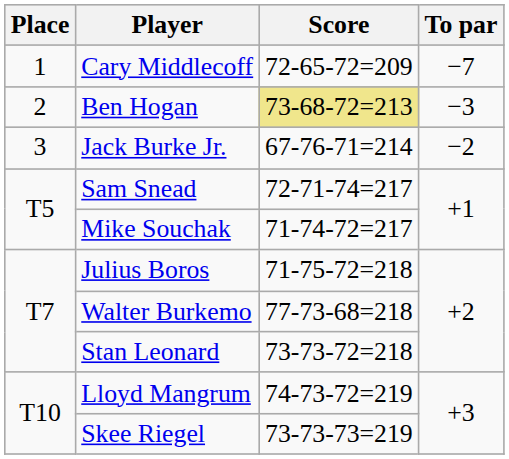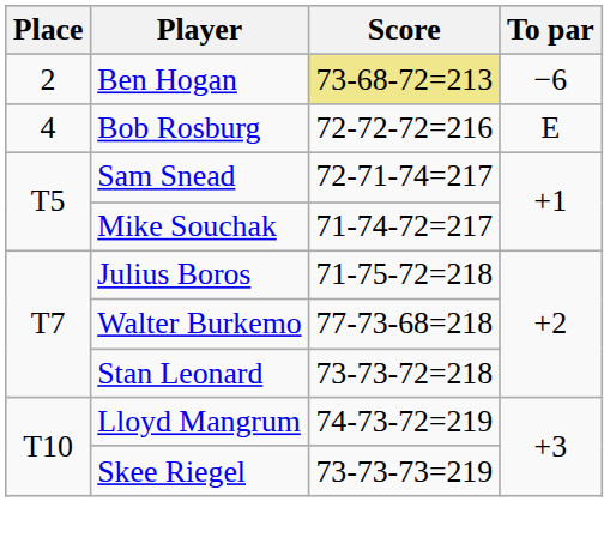- row: 1 | Cary Middlecoff | 72-65-72=209 | −7
Ben Hogan | To par: −3 -> −6
- row: 3 | Jack Burke Jr. | 67-76-71=214 | −2
+ row: 4 | Bob Rosburg | 72-72-72=216 | E
